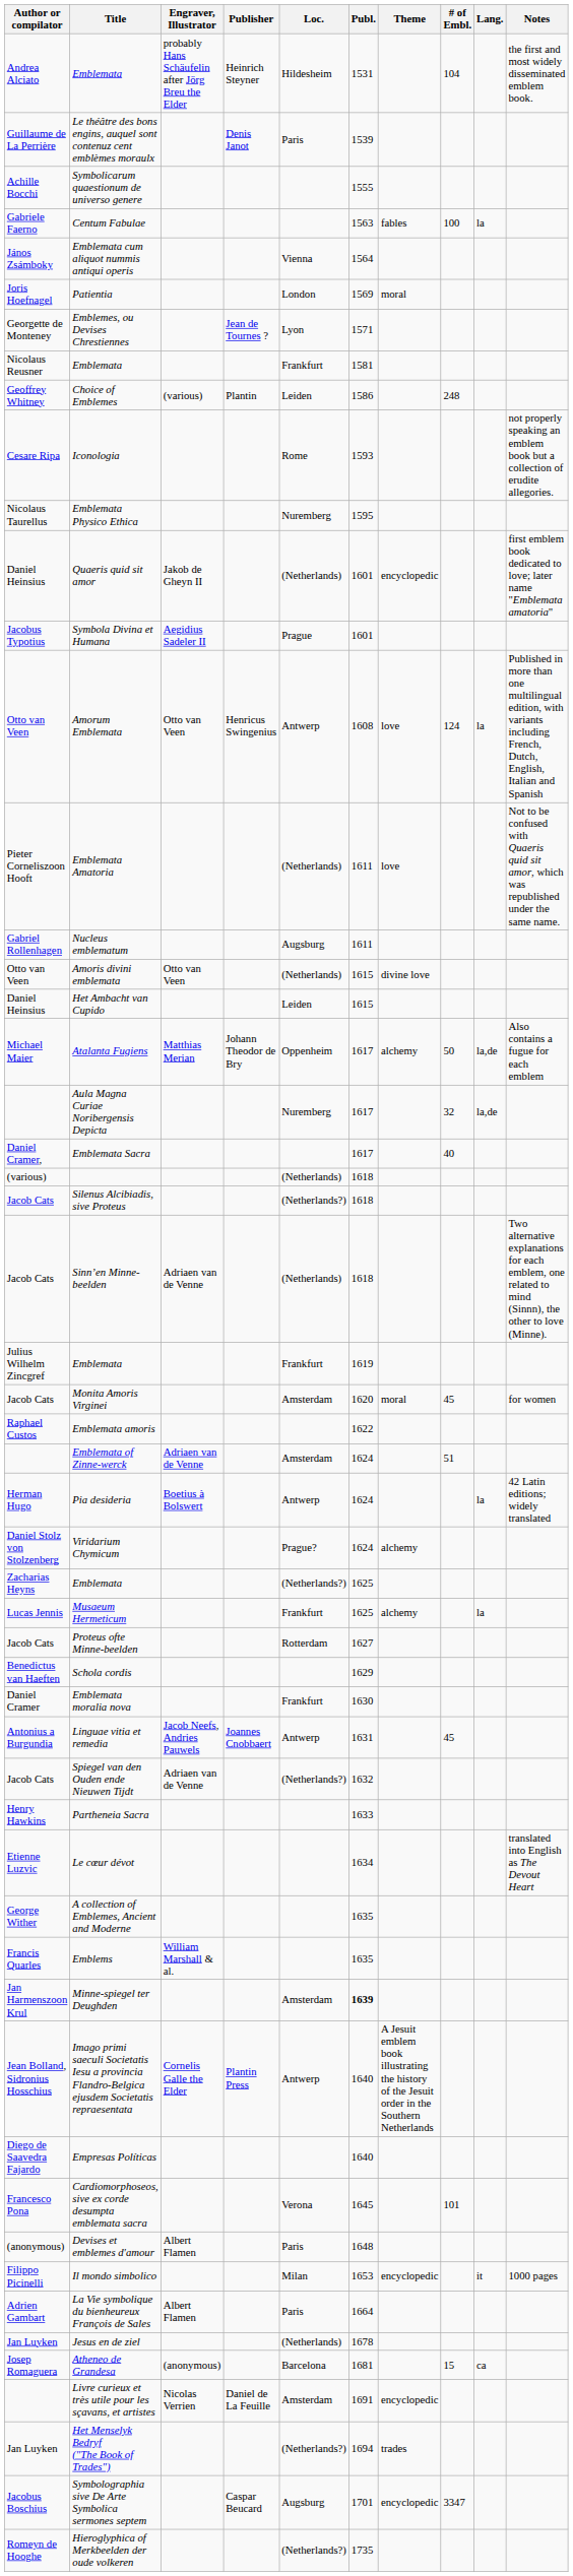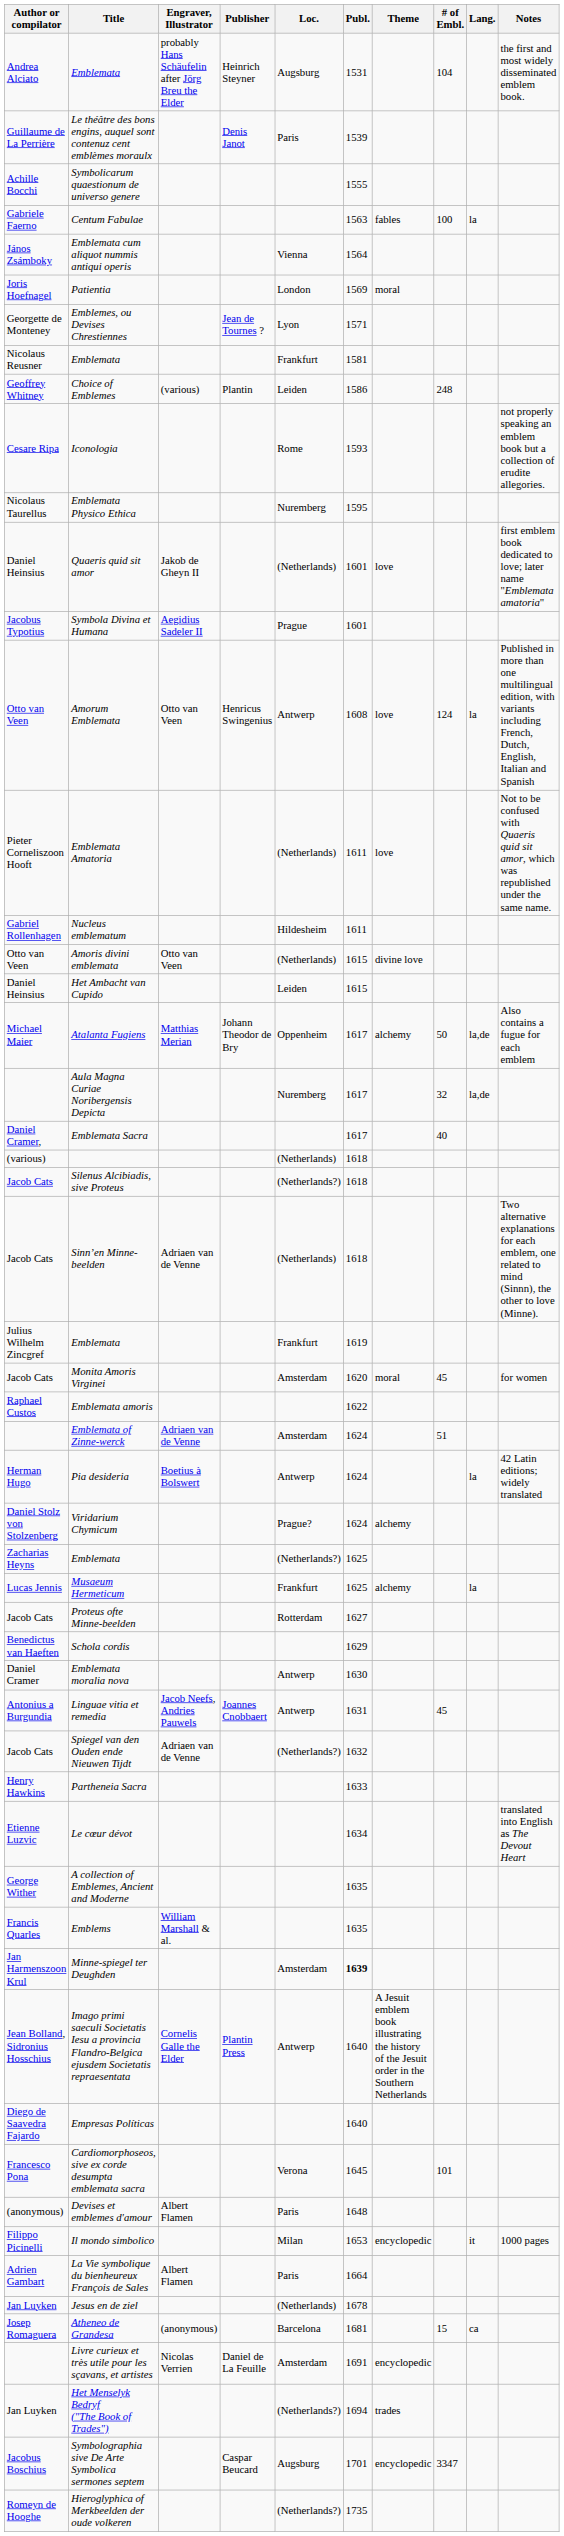Andrea Alciato / Emblemata | Loc.: Hildesheim -> Augsburg
Quaeris quid sit amor | Theme: encyclopedic -> love
Nucleus emblematum | Loc.: Augsburg -> Hildesheim
Emblemata moralia nova | Loc.: Frankfurt -> Antwerp
